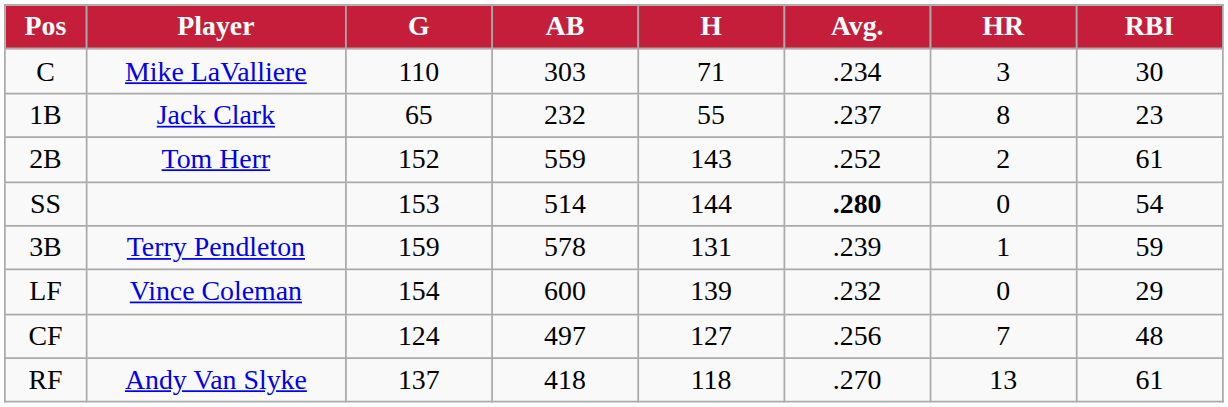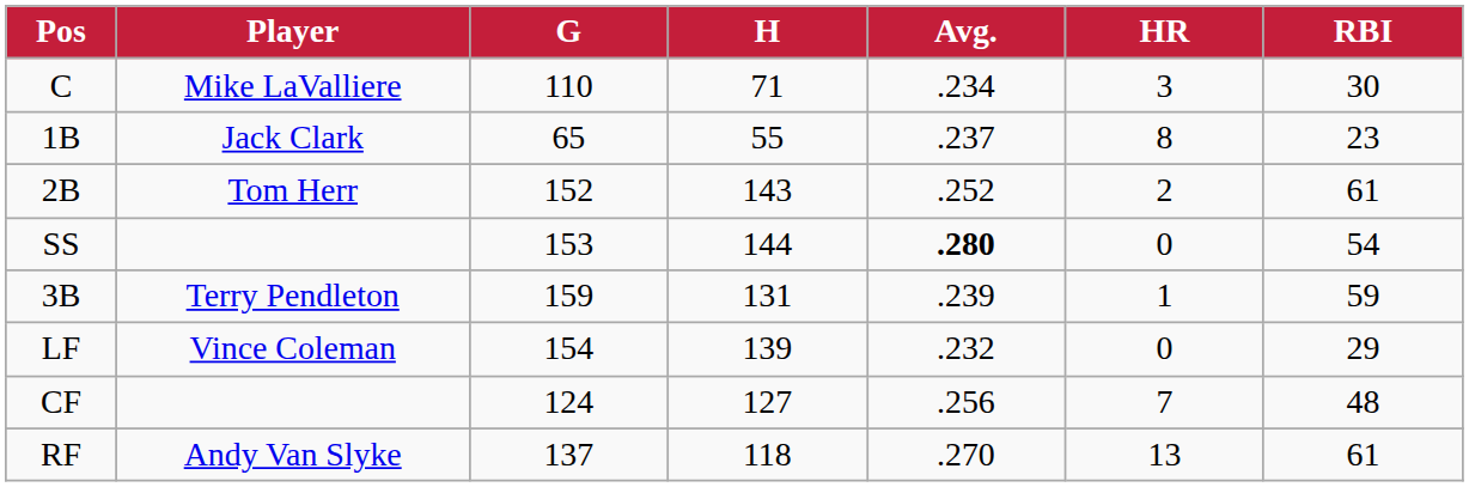- column: AB | 303 | 232 | 559 | 514 | 578 | 600 | 497 | 418
